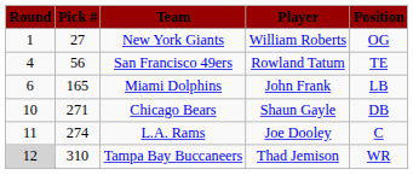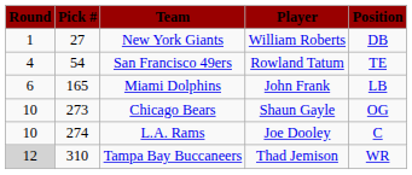New York Giants | Position: OG -> DB
San Francisco 49ers | Pick #: 56 -> 54
Chicago Bears | Pick #: 271 -> 273
Chicago Bears | Position: DB -> OG
L.A. Rams | Round: 11 -> 10
